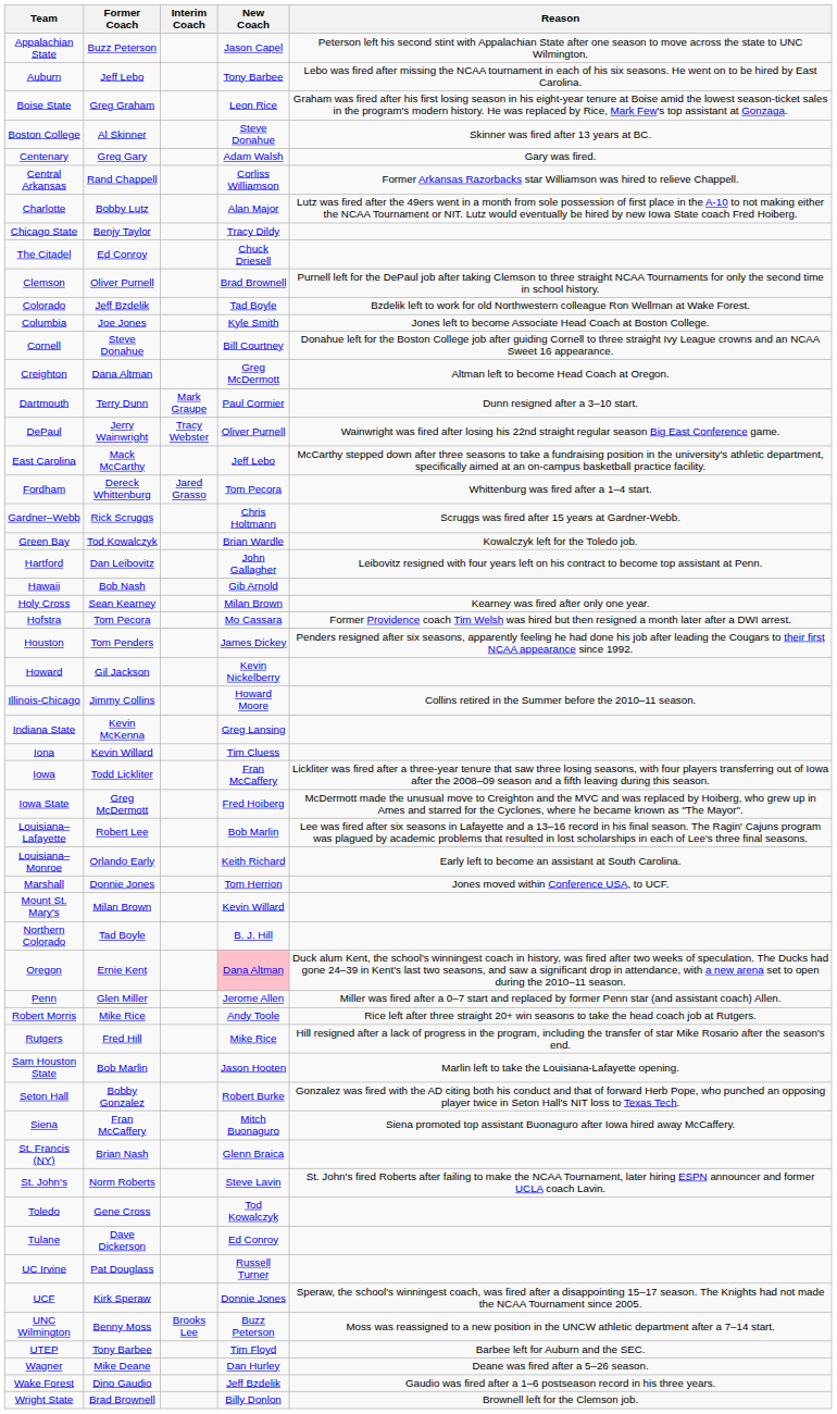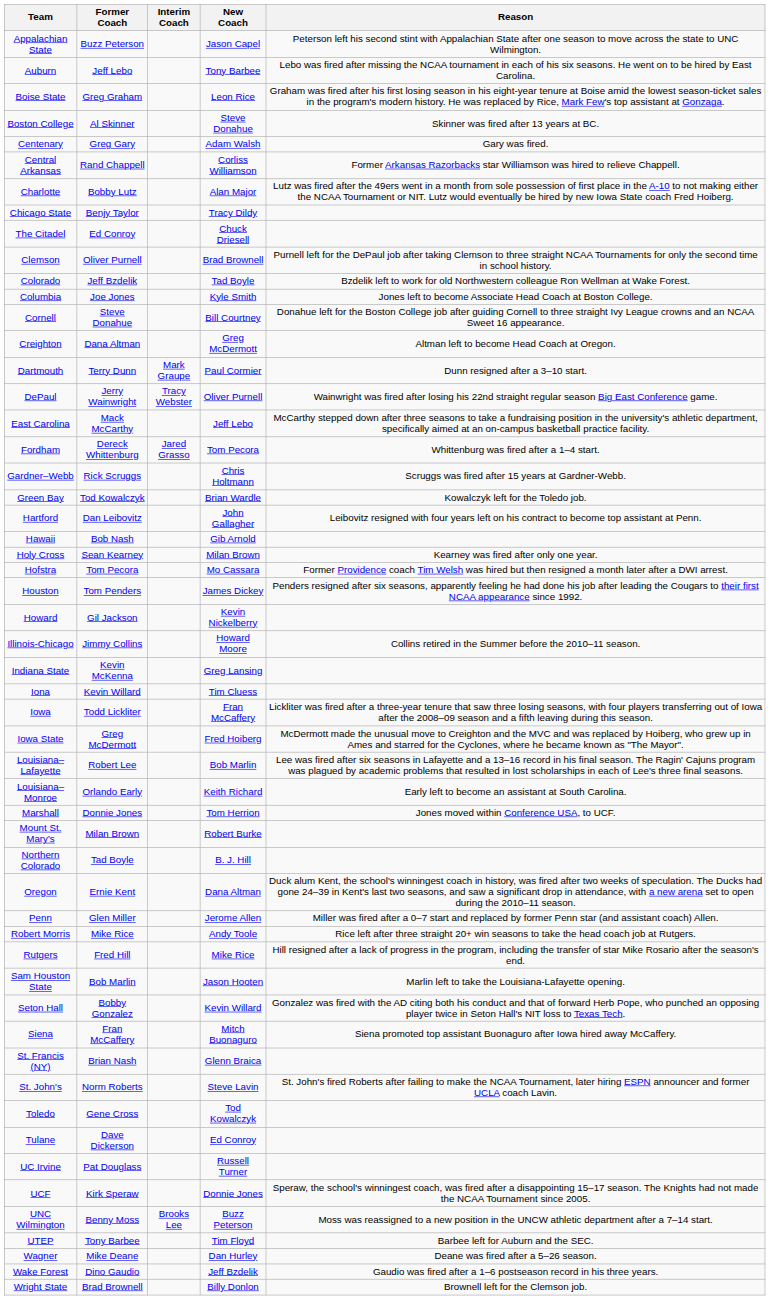Mount St. Mary's | New Coach: Kevin Willard -> Robert Burke
Oregon | New Coach: pink background -> no background
Seton Hall | New Coach: Robert Burke -> Kevin Willard
